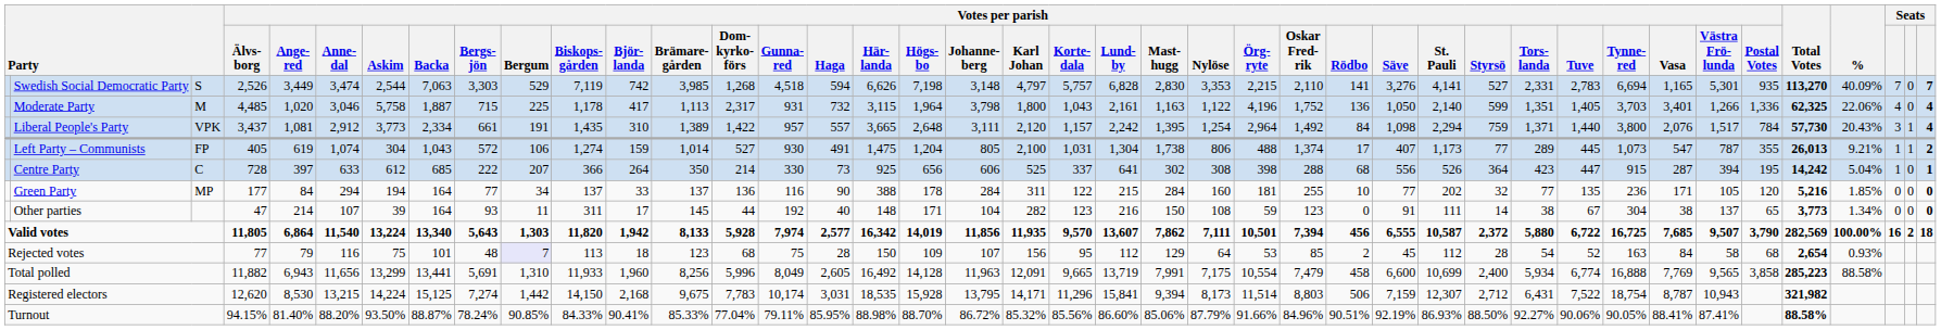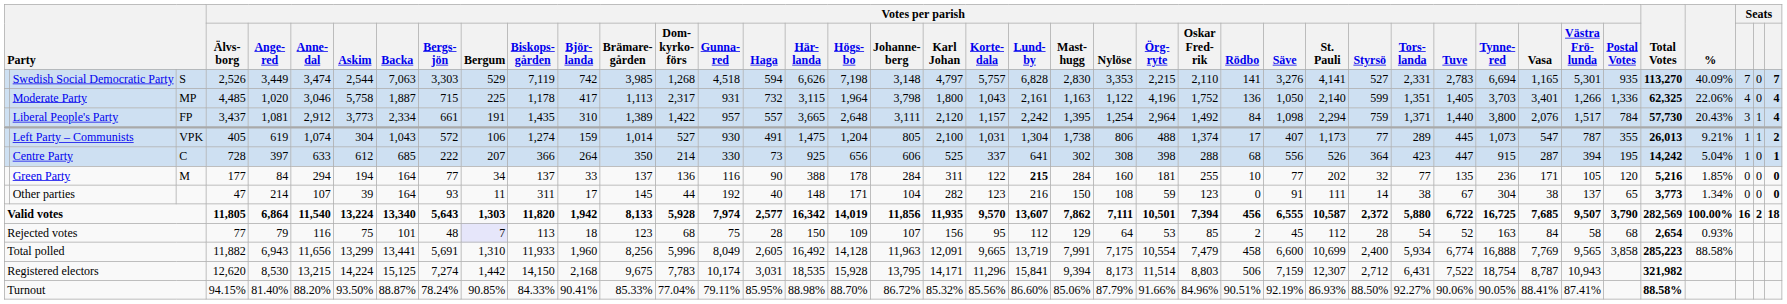Moderate Party | column 3: M -> MP
Liberal People's Party | column 3: VPK -> FP
Left Party – Communists | column 3: FP -> VPK
Green Party | column 3: MP -> M
Green Party | Votes per parish / Lund- by: normal -> bold
